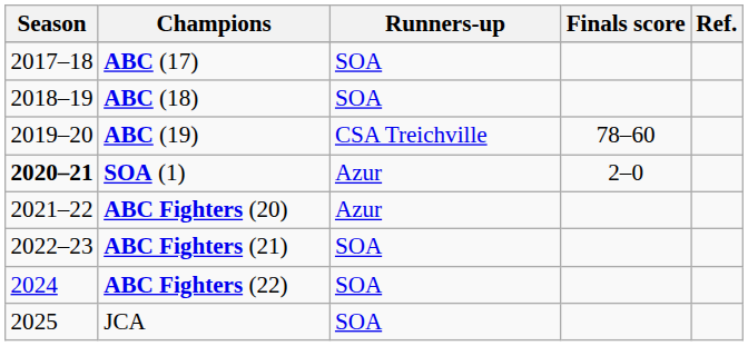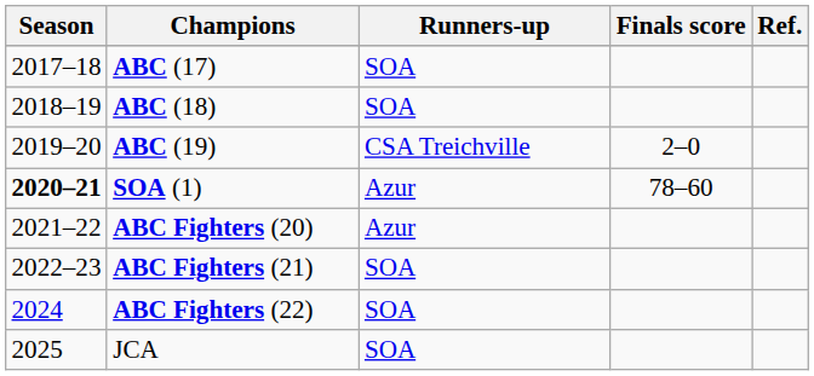ABC (19) | Finals score: 78–60 -> 2–0
SOA (1) | Finals score: 2–0 -> 78–60
